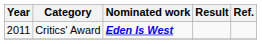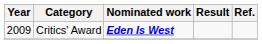Critics' Award | Year: 2011 -> 2009
